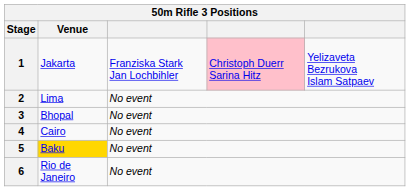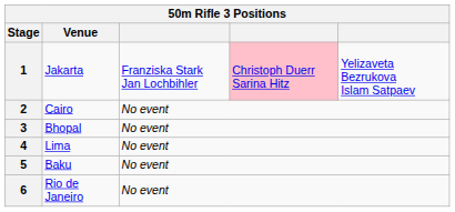2 | Venue: Lima -> Cairo
4 | Venue: Cairo -> Lima
5 | Venue: gold background -> no background
